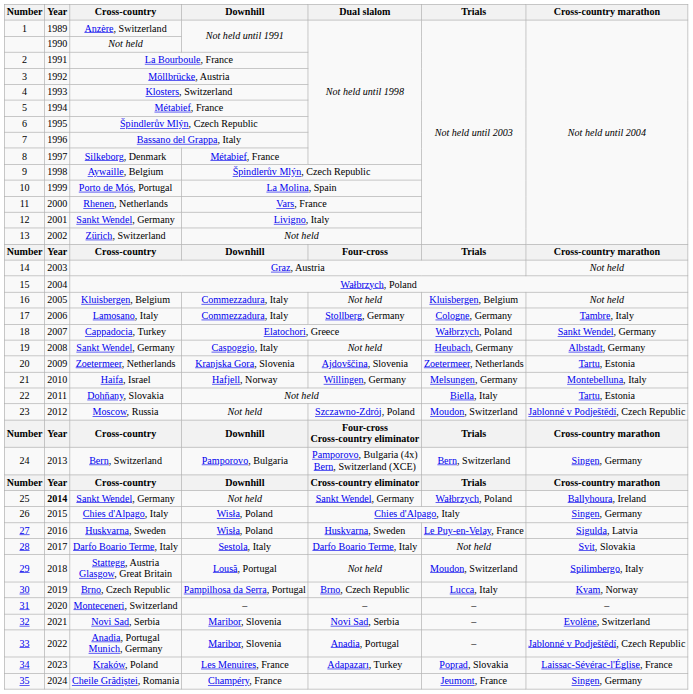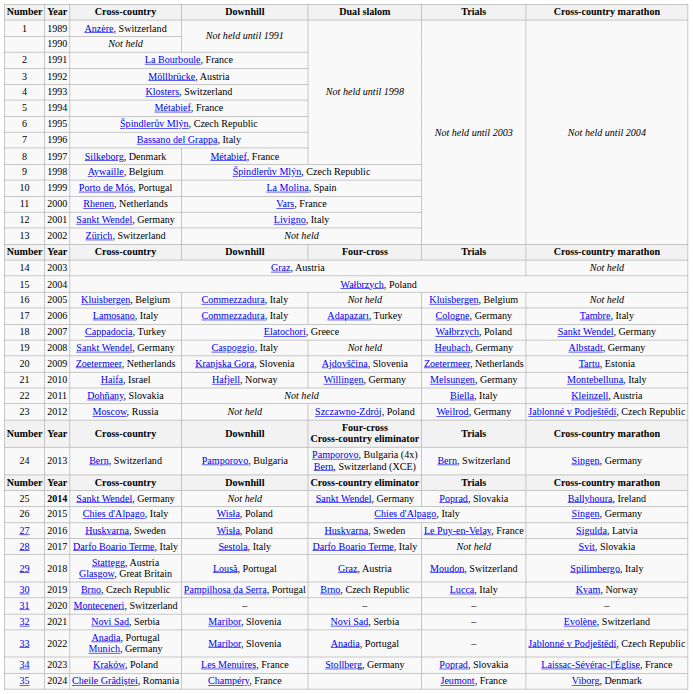Lamosano, Italy | Dual slalom: Stollberg, Germany -> Adapazarı, Turkey
Dohňany, Slovakia | Cross-country marathon: Tartu, Estonia -> Kleinzell, Austria
Moscow, Russia | Trials: Moudon, Switzerland -> Weilrod, Germany
25 / Sankt Wendel, Germany | Trials: Wałbrzych, Poland -> Poprad, Slovakia
Stattegg, Austria Glasgow, Great Britain | Dual slalom: Not held -> Graz, Austria
Kraków, Poland | Dual slalom: Adapazarı, Turkey -> Stollberg, Germany
Cheile Grădiștei, Romania | Cross-country marathon: Singen, Germany -> Viborg, Denmark
